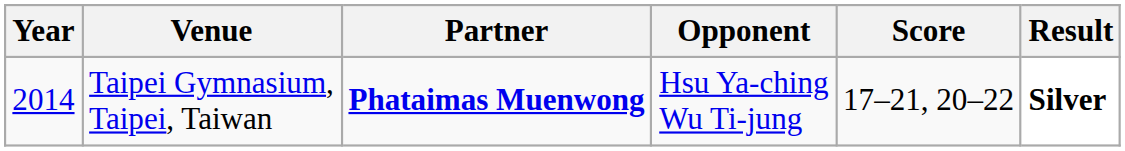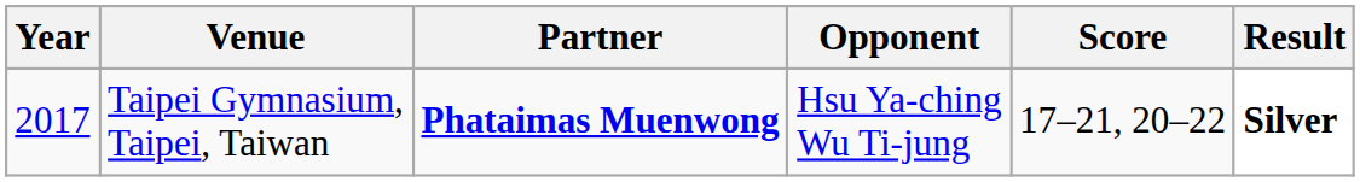Taipei Gymnasium, Taipei, Taiwan | Year: 2014 -> 2017
